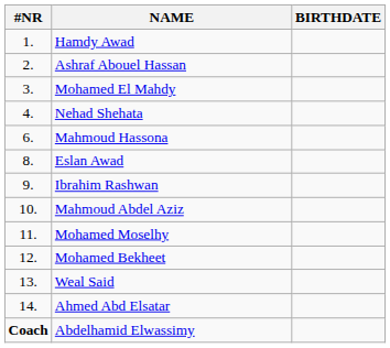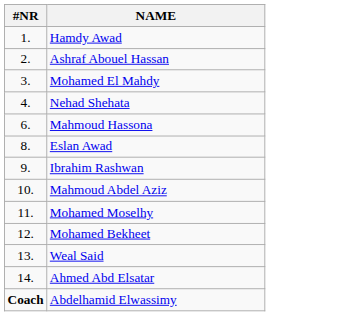- column: BIRTHDATE
